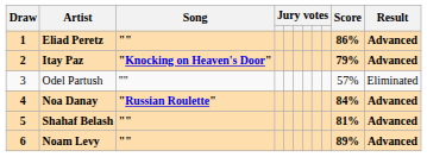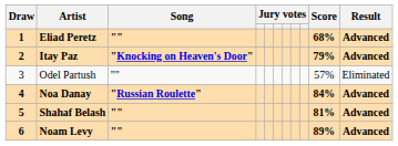Eliad Peretz | Score: 86% -> 68%
